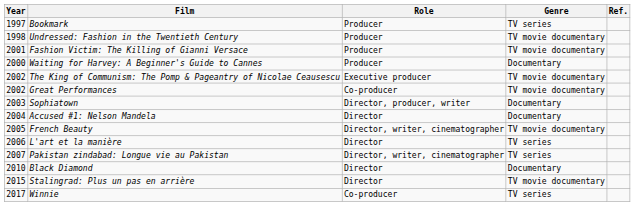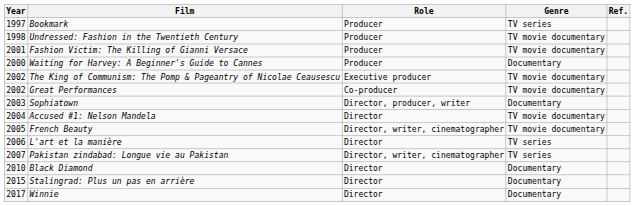Accused #1: Nelson Mandela | Genre: Documentary -> TV movie documentary
Stalingrad: Plus un pas en arrière | Genre: TV movie documentary -> Documentary
Winnie | Role: Co-producer -> Director
Winnie | Genre: TV series -> Documentary
